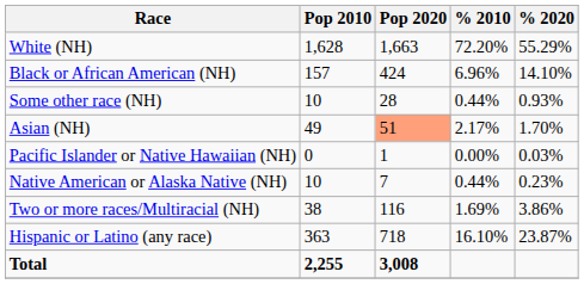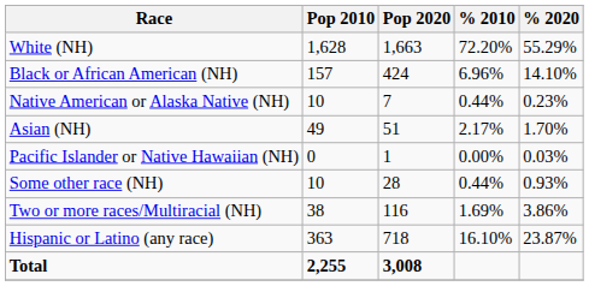rows swapped: Native American or Alaska Native (NH) <-> Some other race (NH)
Asian (NH) | Pop 2020: lightsalmon background -> no background
